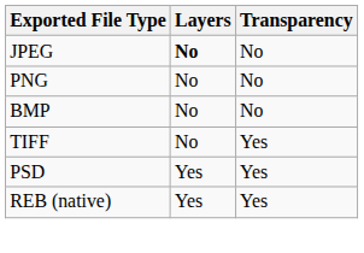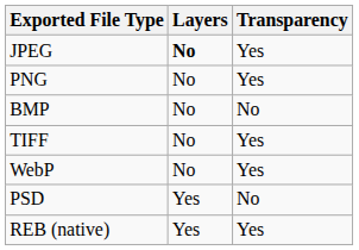JPEG | Transparency: No -> Yes
PNG | Transparency: No -> Yes
+ row: WebP | No | Yes
PSD | Transparency: Yes -> No
